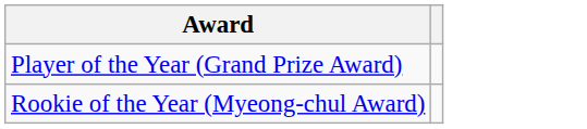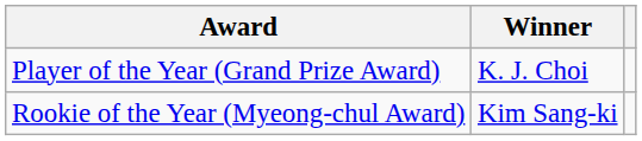+ column: Winner | K. J. Choi | Kim Sang-ki
